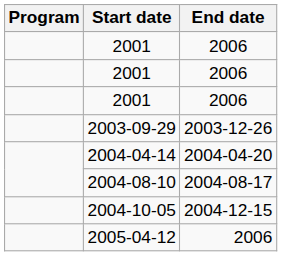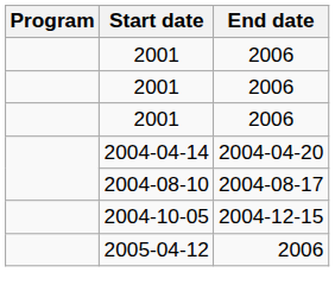- row: 2003-09-29 | 2003-12-26
